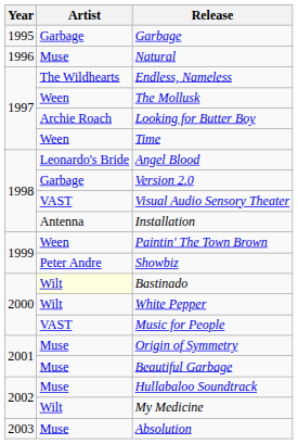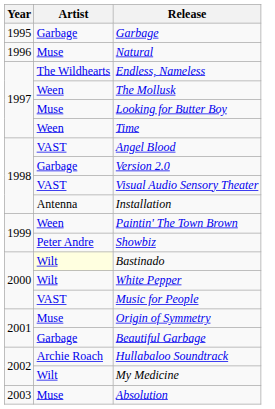Looking for Butter Boy | Artist: Archie Roach -> Muse
Angel Blood | Artist: Leonardo's Bride -> VAST
Beautiful Garbage | Artist: Muse -> Garbage
Hullabaloo Soundtrack | Artist: Muse -> Archie Roach
